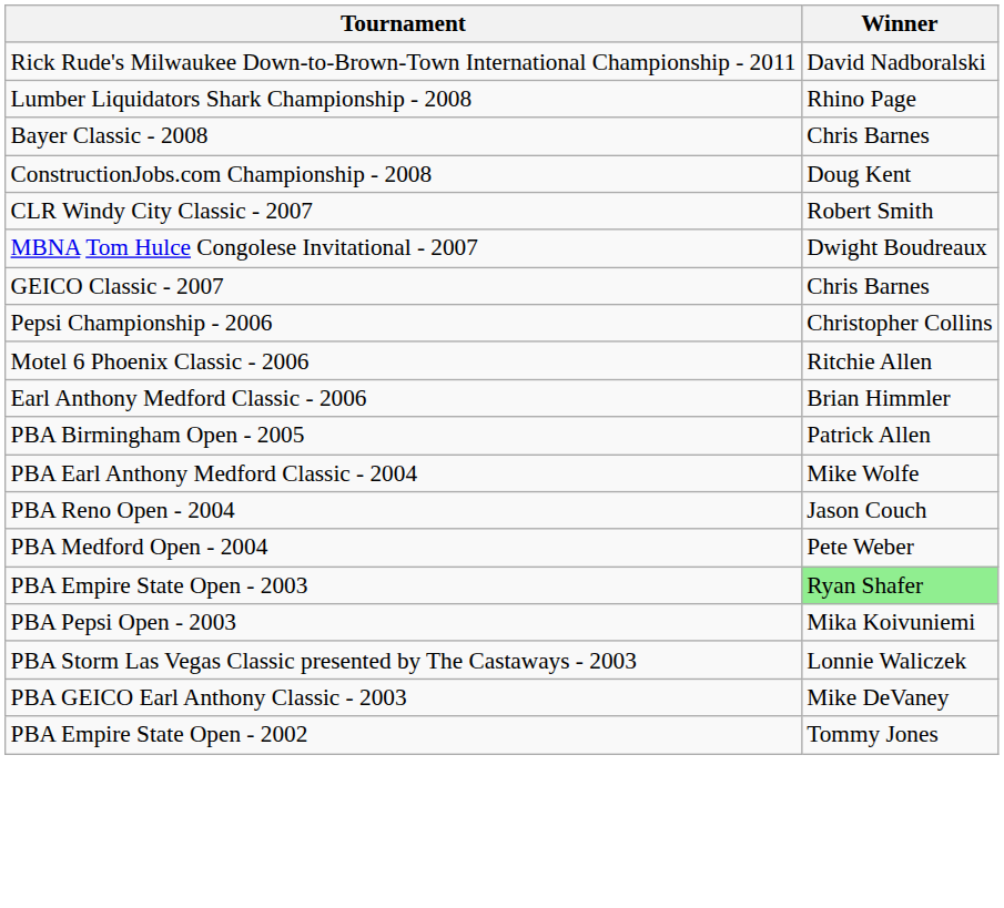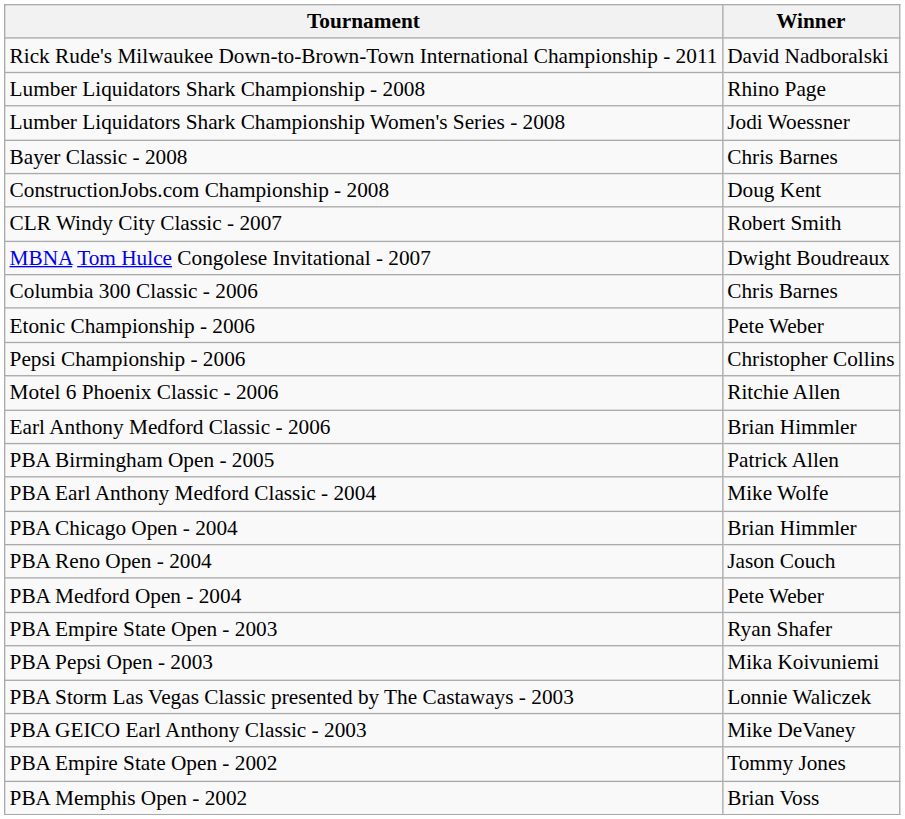+ row: Lumber Liquidators Shark Championship Women's Series - 2008 | Jodi Woessner
- row: GEICO Classic - 2007 | Chris Barnes
+ row: Columbia 300 Classic - 2006 | Chris Barnes
+ row: Etonic Championship - 2006 | Pete Weber
+ row: PBA Chicago Open - 2004 | Brian Himmler
PBA Empire State Open - 2003 | Winner: lightgreen background -> no background
+ row: PBA Memphis Open - 2002 | Brian Voss
